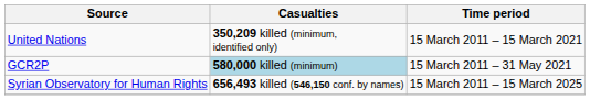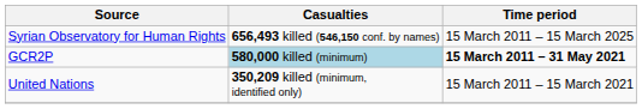rows swapped: United Nations <-> Syrian Observatory for Human Rights
GCR2P | Time period: normal -> bold
